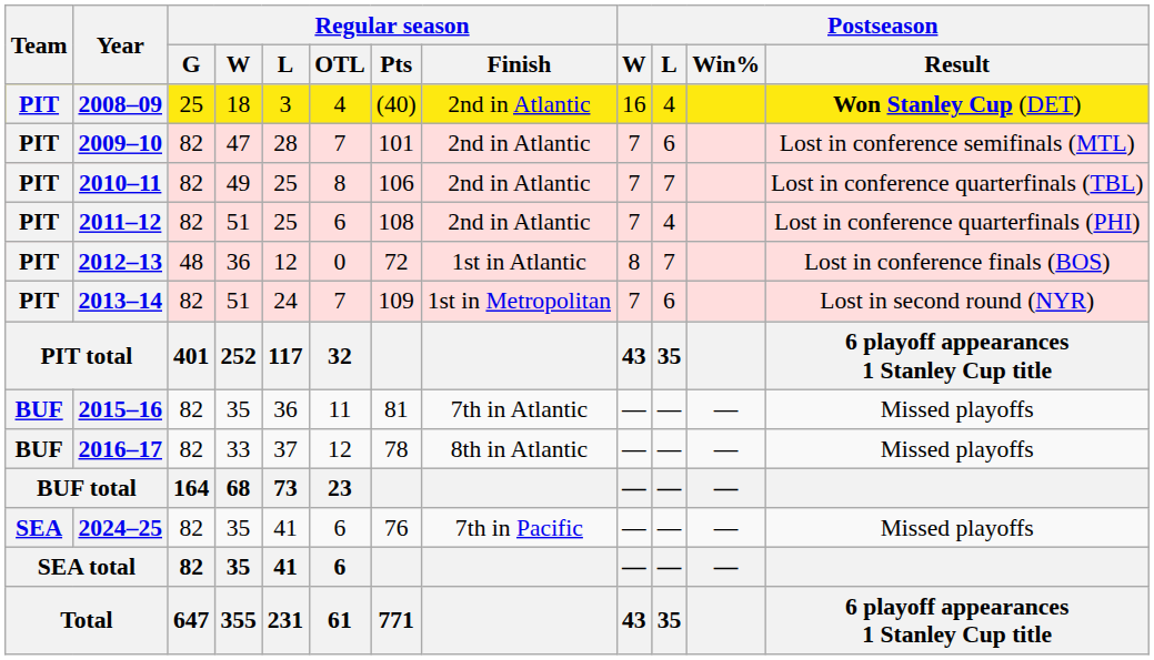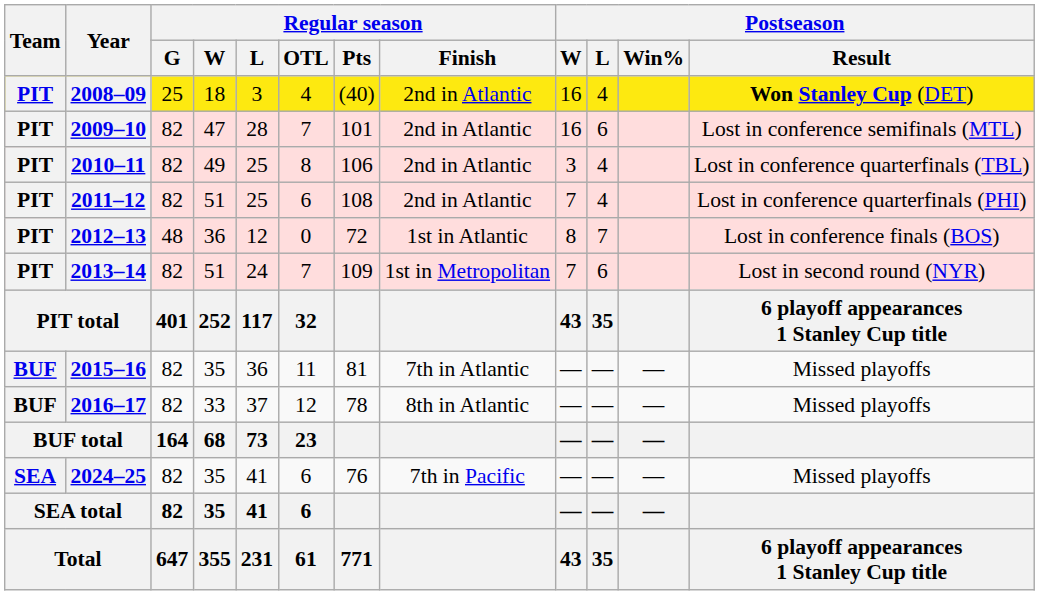2009–10 | Postseason / W: 7 -> 16
2010–11 | Postseason / W: 7 -> 3
2010–11 | Postseason / L: 7 -> 4
